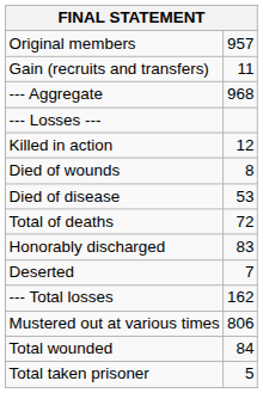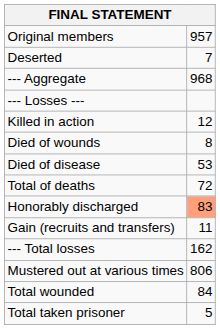rows swapped: Gain (recruits and transfers) <-> Deserted
Honorably discharged | column 2: no background -> lightsalmon background
